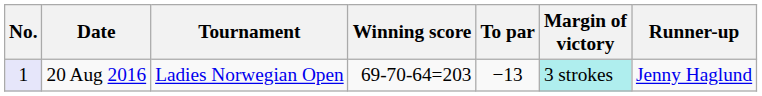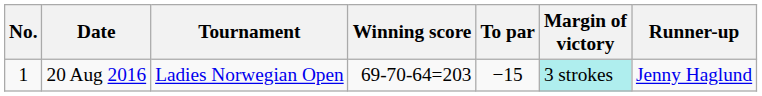20 Aug 2016 | No.: lavender background -> no background
20 Aug 2016 | To par: −13 -> −15
